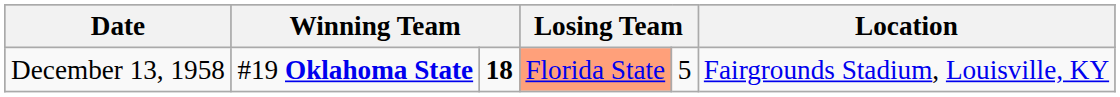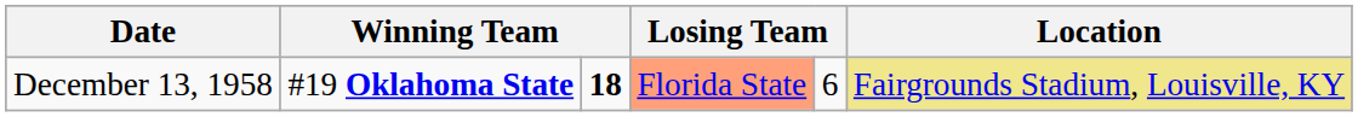December 13, 1958 | column 5: 5 -> 6
December 13, 1958 | Location: no background -> khaki background
